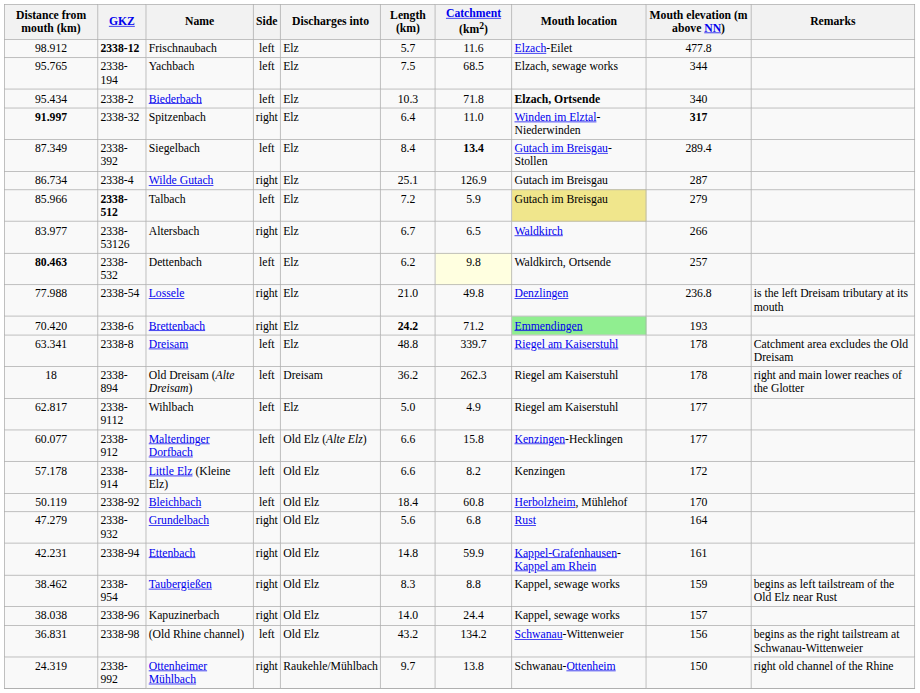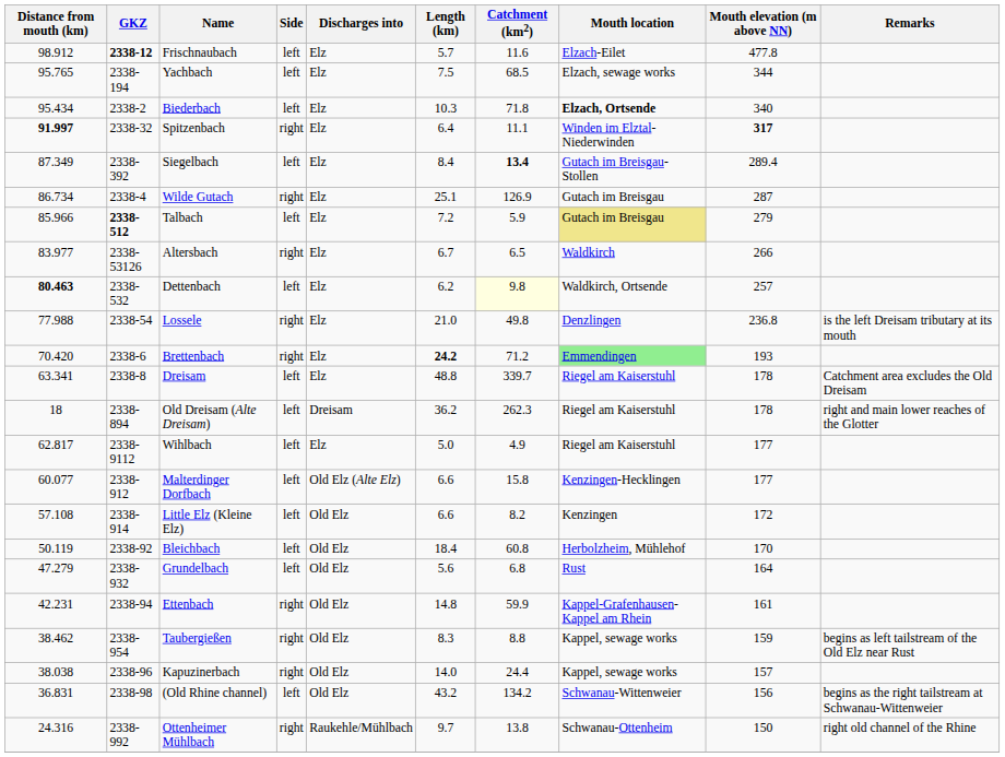Spitzenbach | Catchment (km2): 11.0 -> 11.1
Little Elz (Kleine Elz) | Distance from mouth (km): 57.178 -> 57.108
Grundelbach | Side: right -> left
Ottenheimer Mühlbach | Distance from mouth (km): 24.319 -> 24.316
